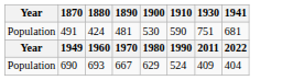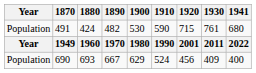+ column: 1920 | 715 | 2001 | 456
491 | 1890: 481 -> 482
491 | 1930: 751 -> 761
491 | 1941: 681 -> 680
690 | 1941: 404 -> 400
